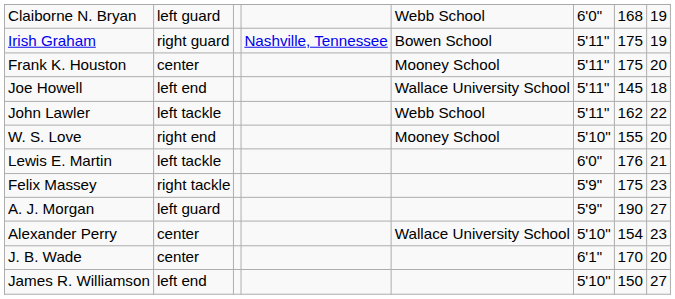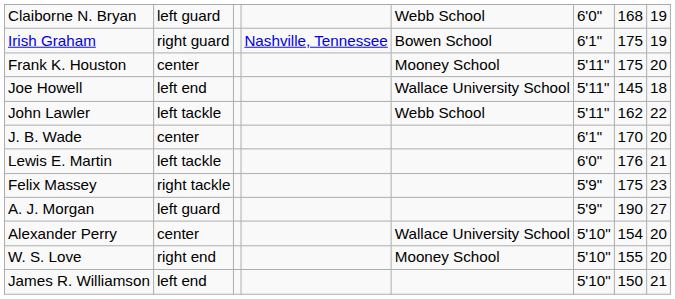Irish Graham | column 6: 5'11" -> 6'1"
rows swapped: W. S. Love <-> J. B. Wade
Alexander Perry | column 8: 23 -> 20
James R. Williamson | column 8: 27 -> 21
